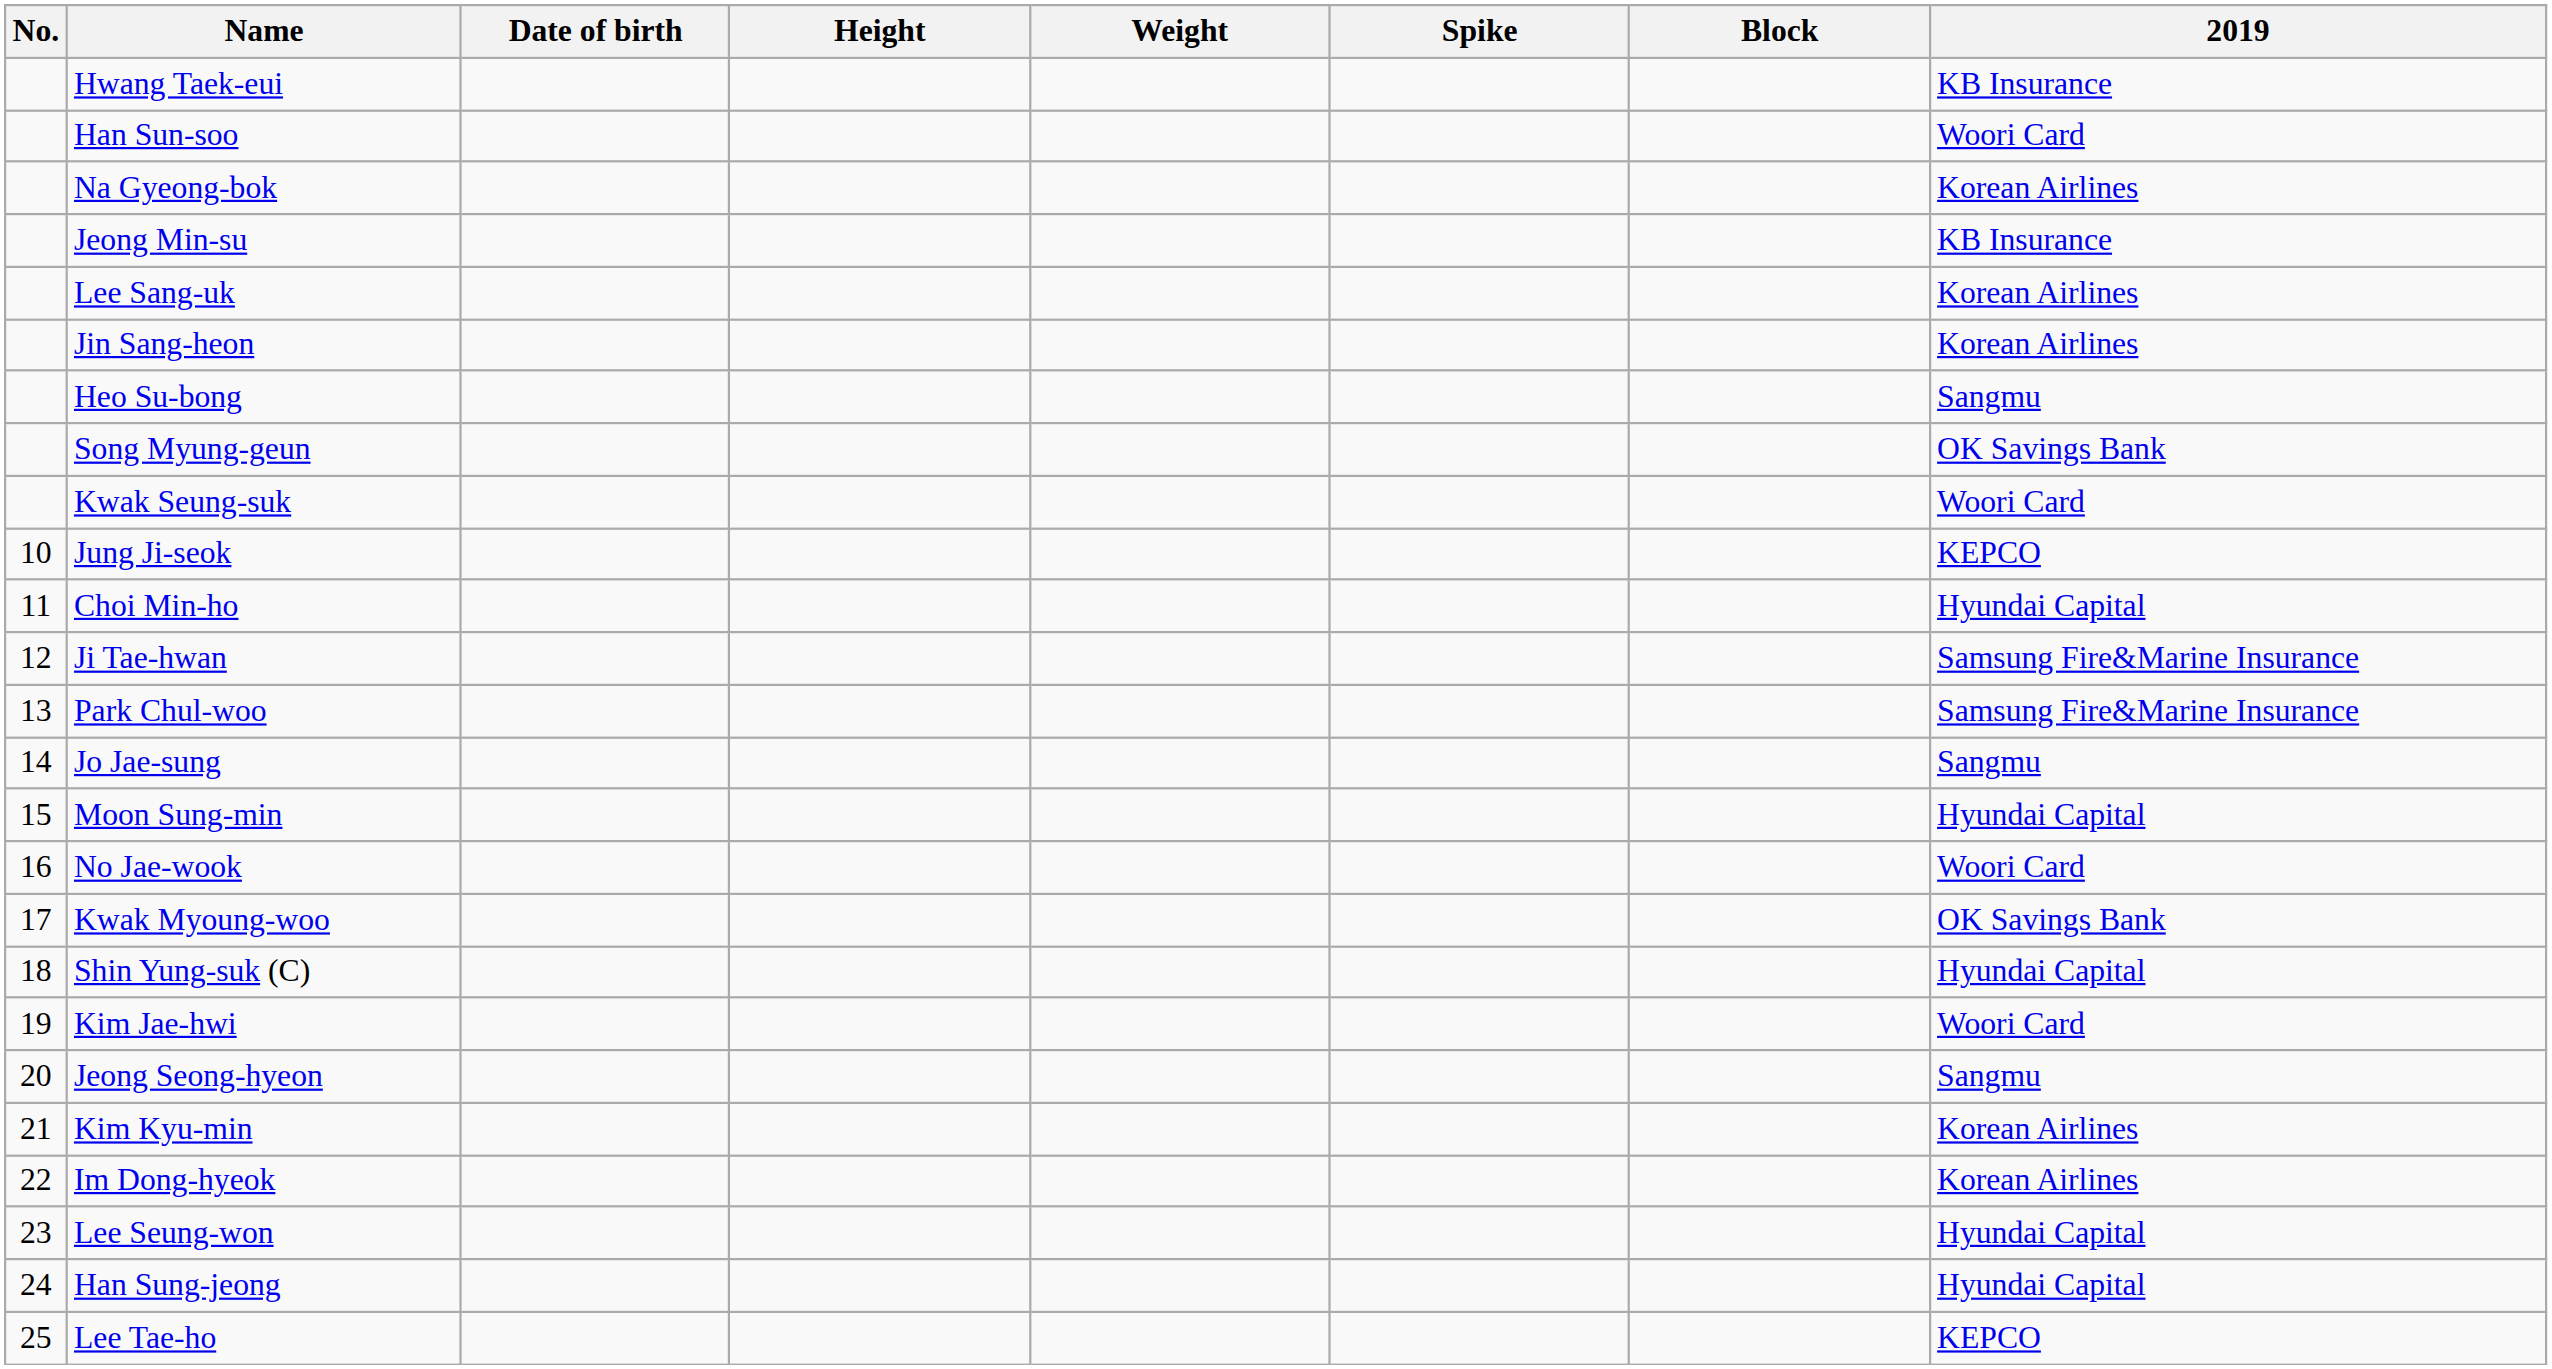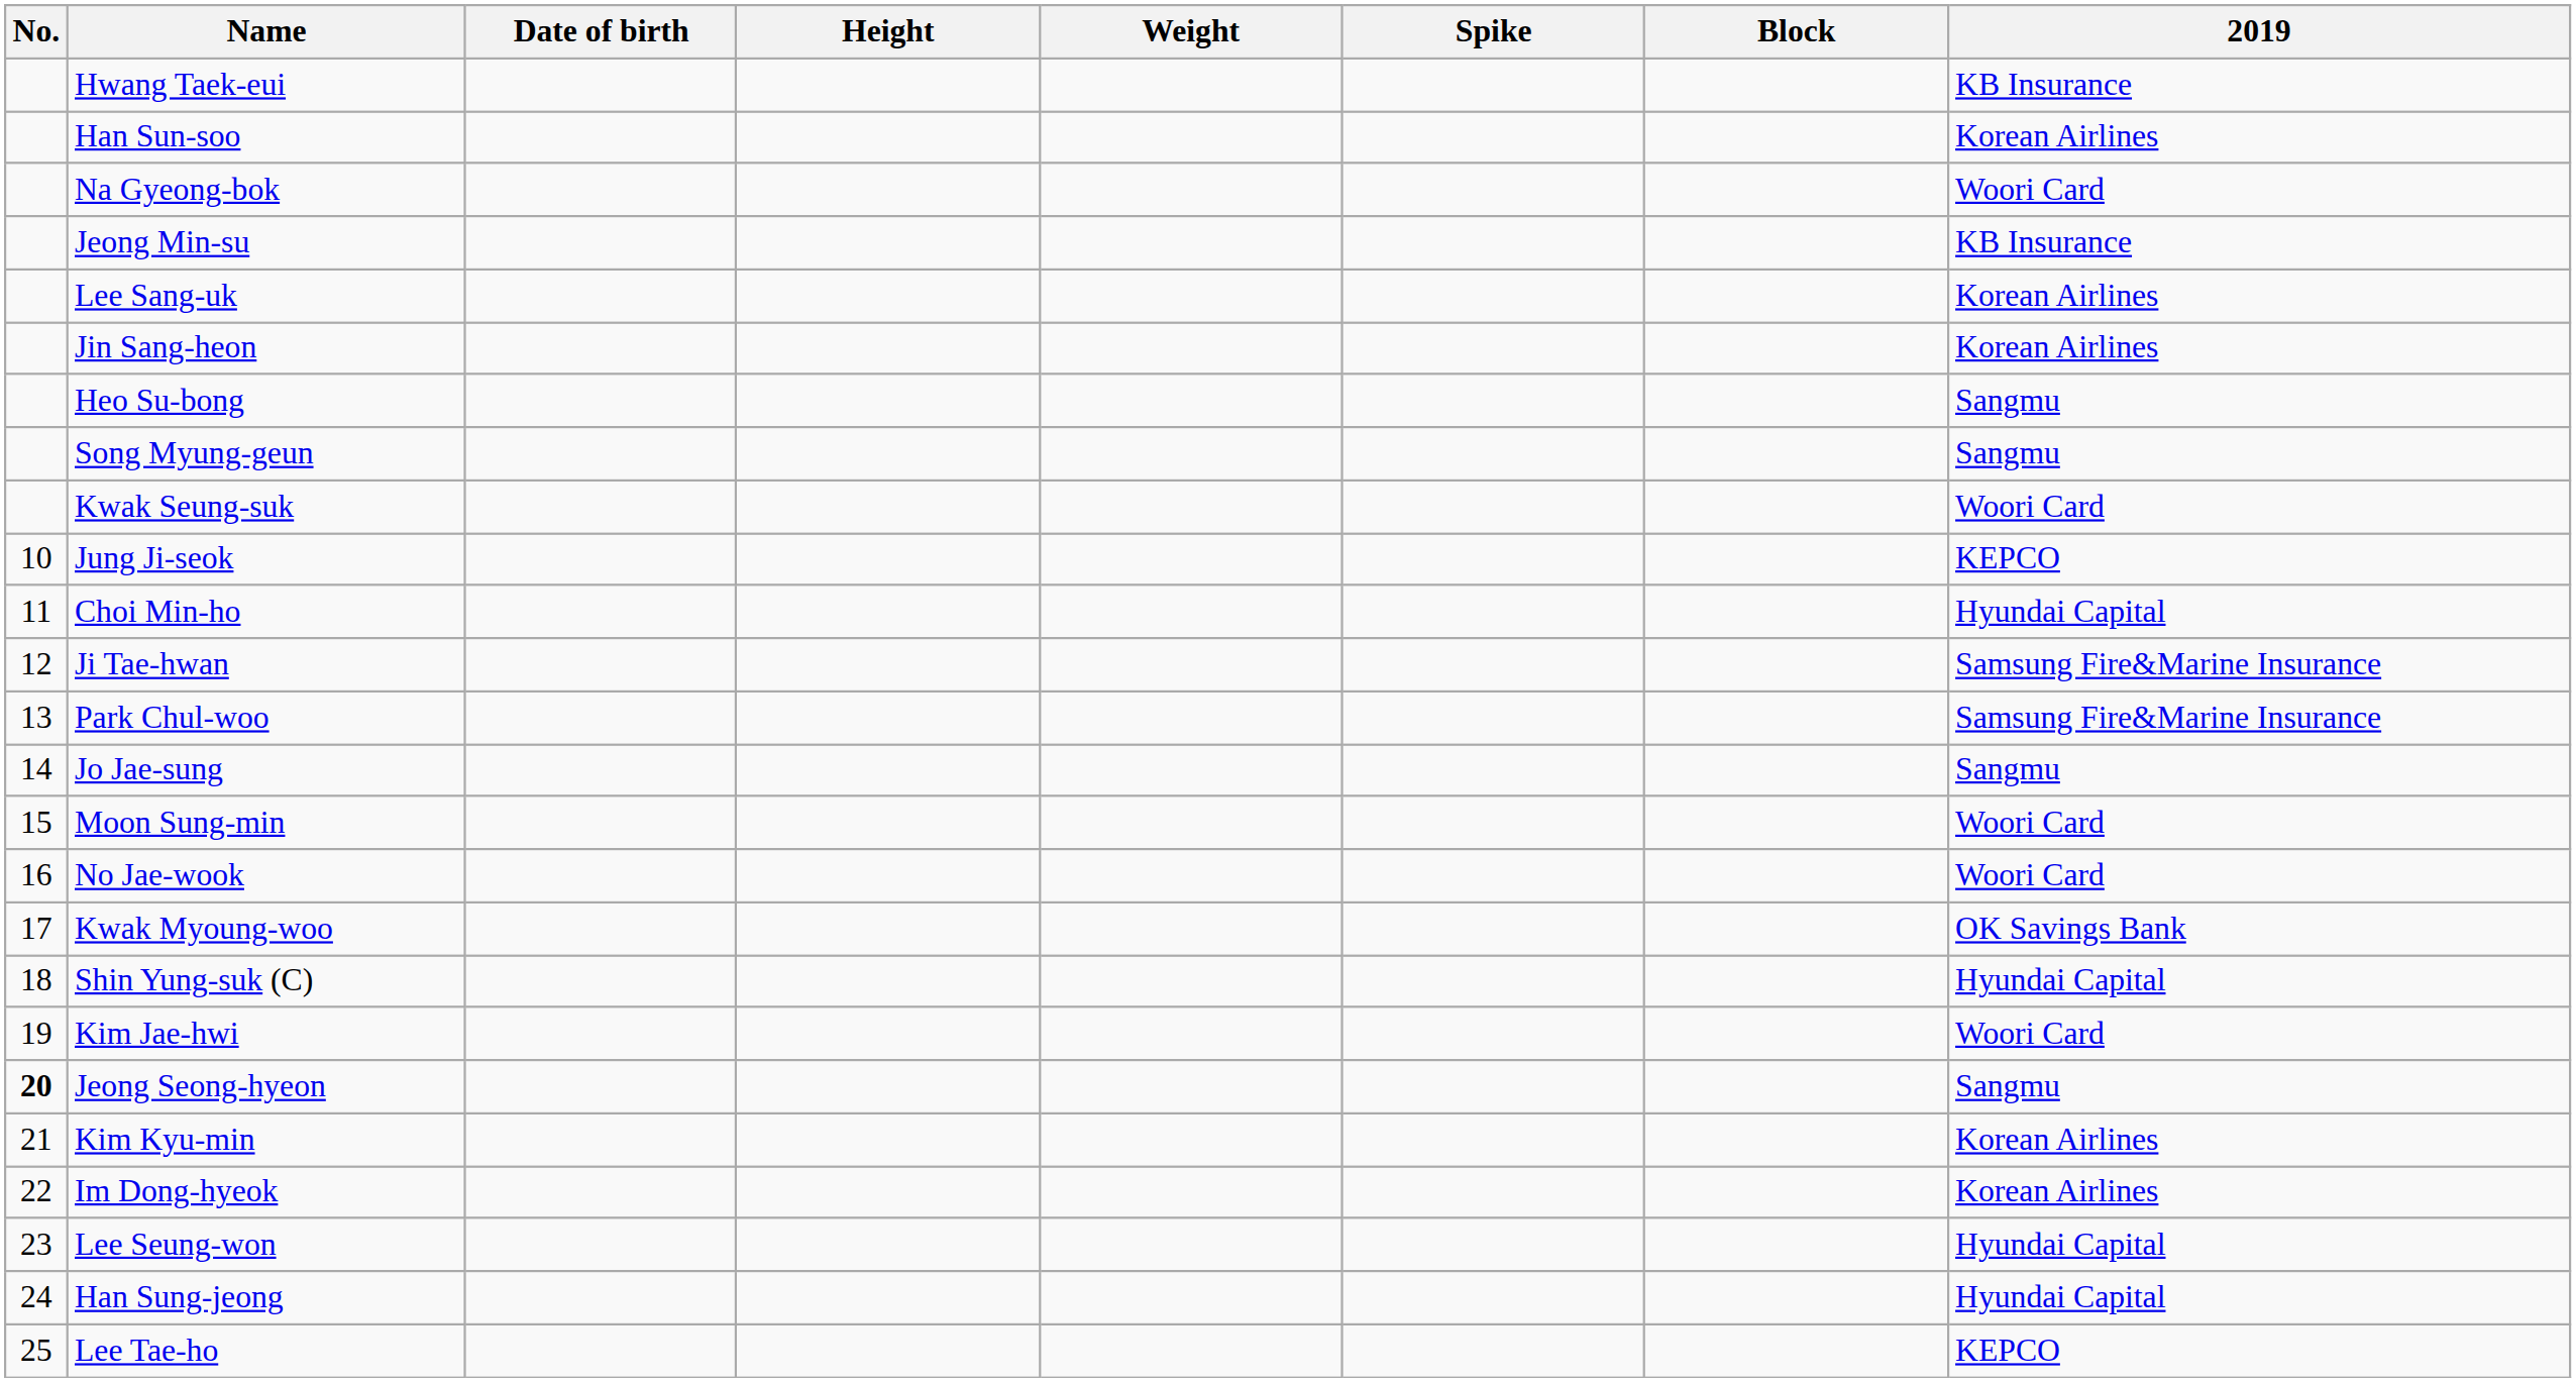Han Sun-soo | 2019: Woori Card -> Korean Airlines
Na Gyeong-bok | 2019: Korean Airlines -> Woori Card
Song Myung-geun | 2019: OK Savings Bank -> Sangmu
Moon Sung-min | 2019: Hyundai Capital -> Woori Card
Jeong Seong-hyeon | No.: normal -> bold
